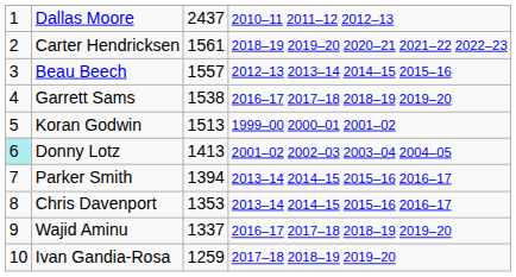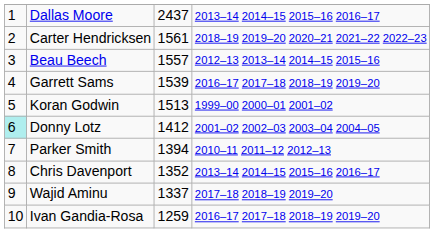Dallas Moore | column 4: 2010–11 2011–12 2012–13 -> 2013–14 2014–15 2015–16 2016–17
Garrett Sams | column 3: 1538 -> 1539
Donny Lotz | column 3: 1413 -> 1412
Parker Smith | column 4: 2013–14 2014–15 2015–16 2016–17 -> 2010–11 2011–12 2012–13
Chris Davenport | column 3: 1353 -> 1352
Wajid Aminu | column 4: 2016–17 2017–18 2018–19 2019–20 -> 2017–18 2018–19 2019–20
Ivan Gandia-Rosa | column 4: 2017–18 2018–19 2019–20 -> 2016–17 2017–18 2018–19 2019–20
